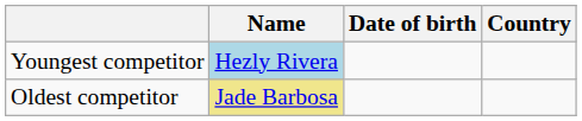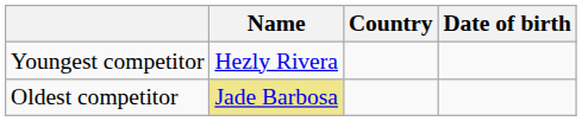columns swapped: Country <-> Date of birth
Youngest competitor | Name: lightblue background -> no background
